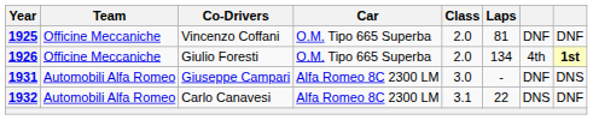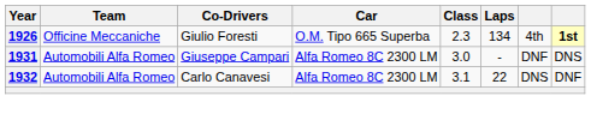- row: 1925 | Officine Meccaniche | Vincenzo Coffani | O.M. Tipo 665 Superba | 2.0 | 81 | DNF | DNF
1926 | Class: 2.0 -> 2.3
